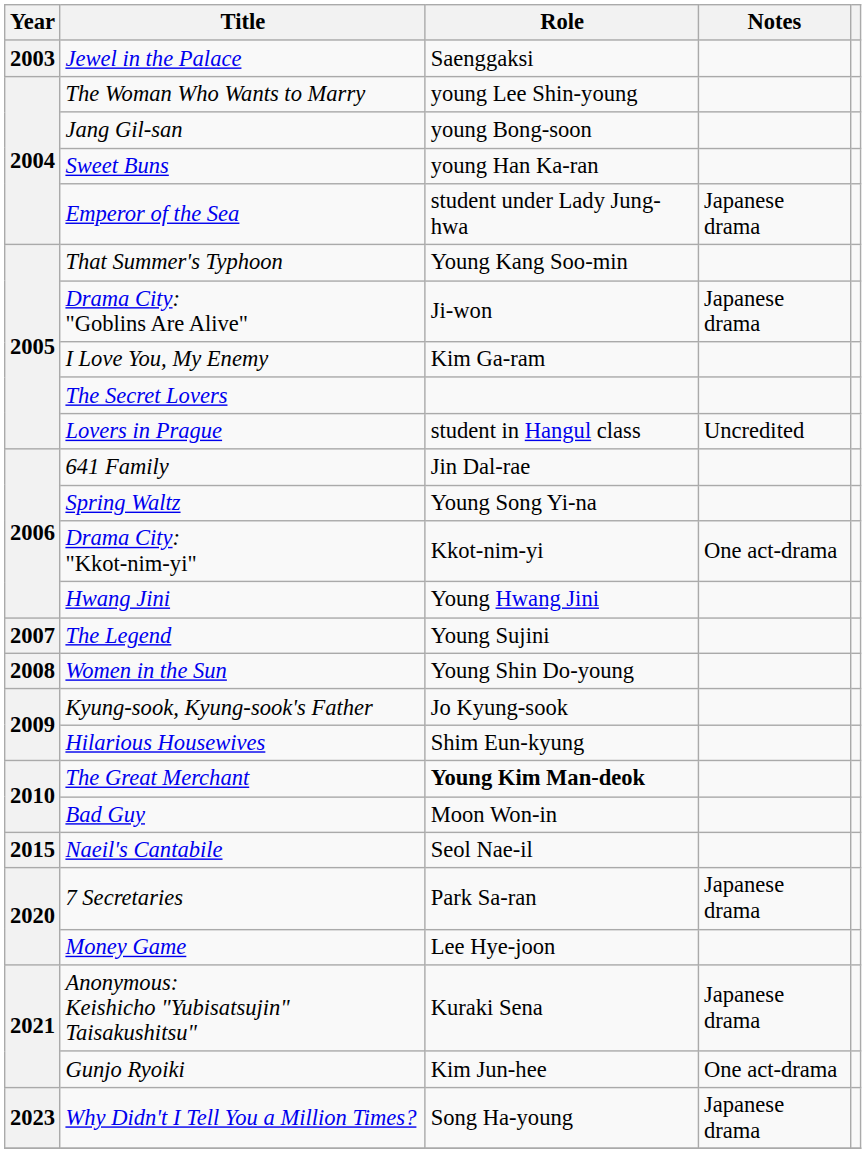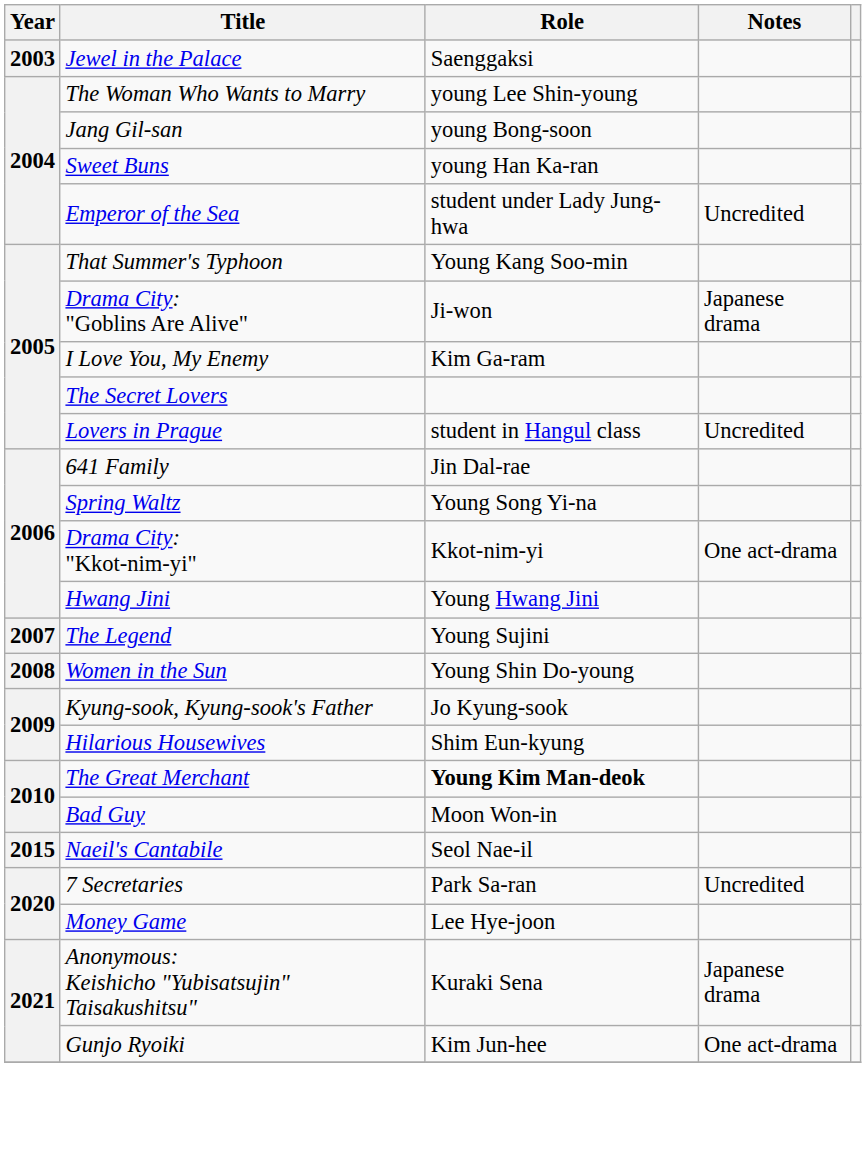Emperor of the Sea | Notes: Japanese drama -> Uncredited
7 Secretaries | Notes: Japanese drama -> Uncredited
- row: 2023 | Why Didn't I Tell You a Million Times? | Song Ha-young | Japanese drama
